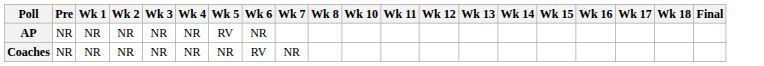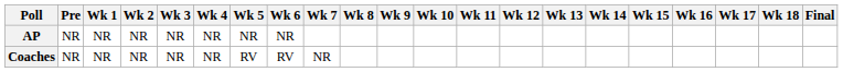+ column: Wk 9
AP | Wk 5: RV -> NR
Coaches | Wk 5: NR -> RV
